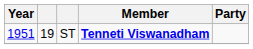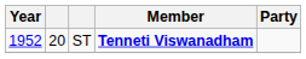ST | Year: 1951 -> 1952
ST | column 2: 19 -> 20
